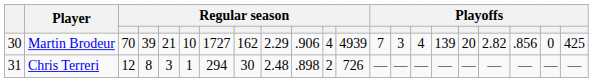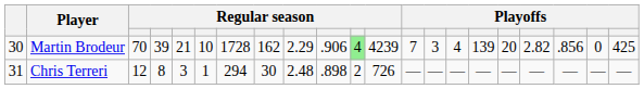Martin Brodeur | column 7: 1727 -> 1728
Martin Brodeur | column 11: no background -> lightgreen background
Martin Brodeur | column 12: 4939 -> 4239
